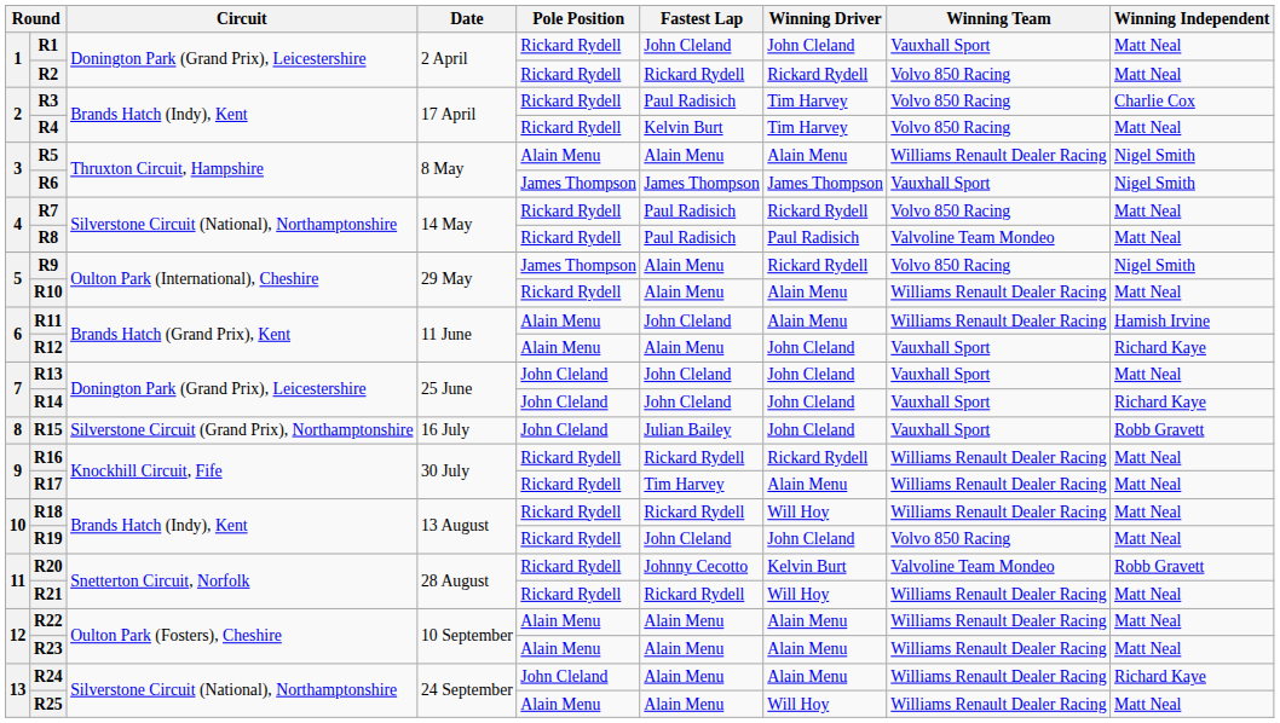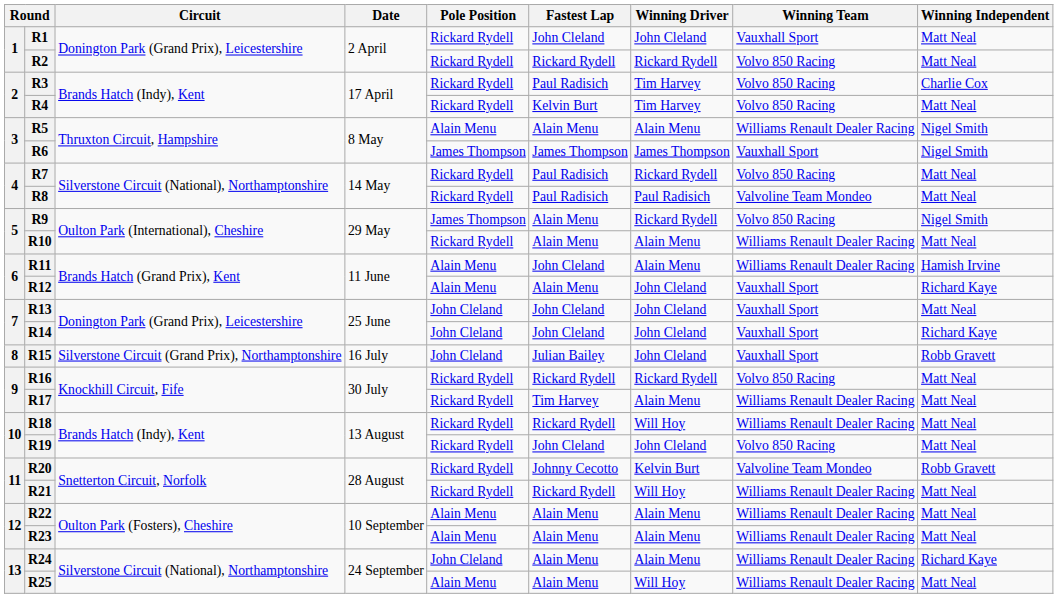R16 | Winning Team: Williams Renault Dealer Racing -> Volvo 850 Racing
